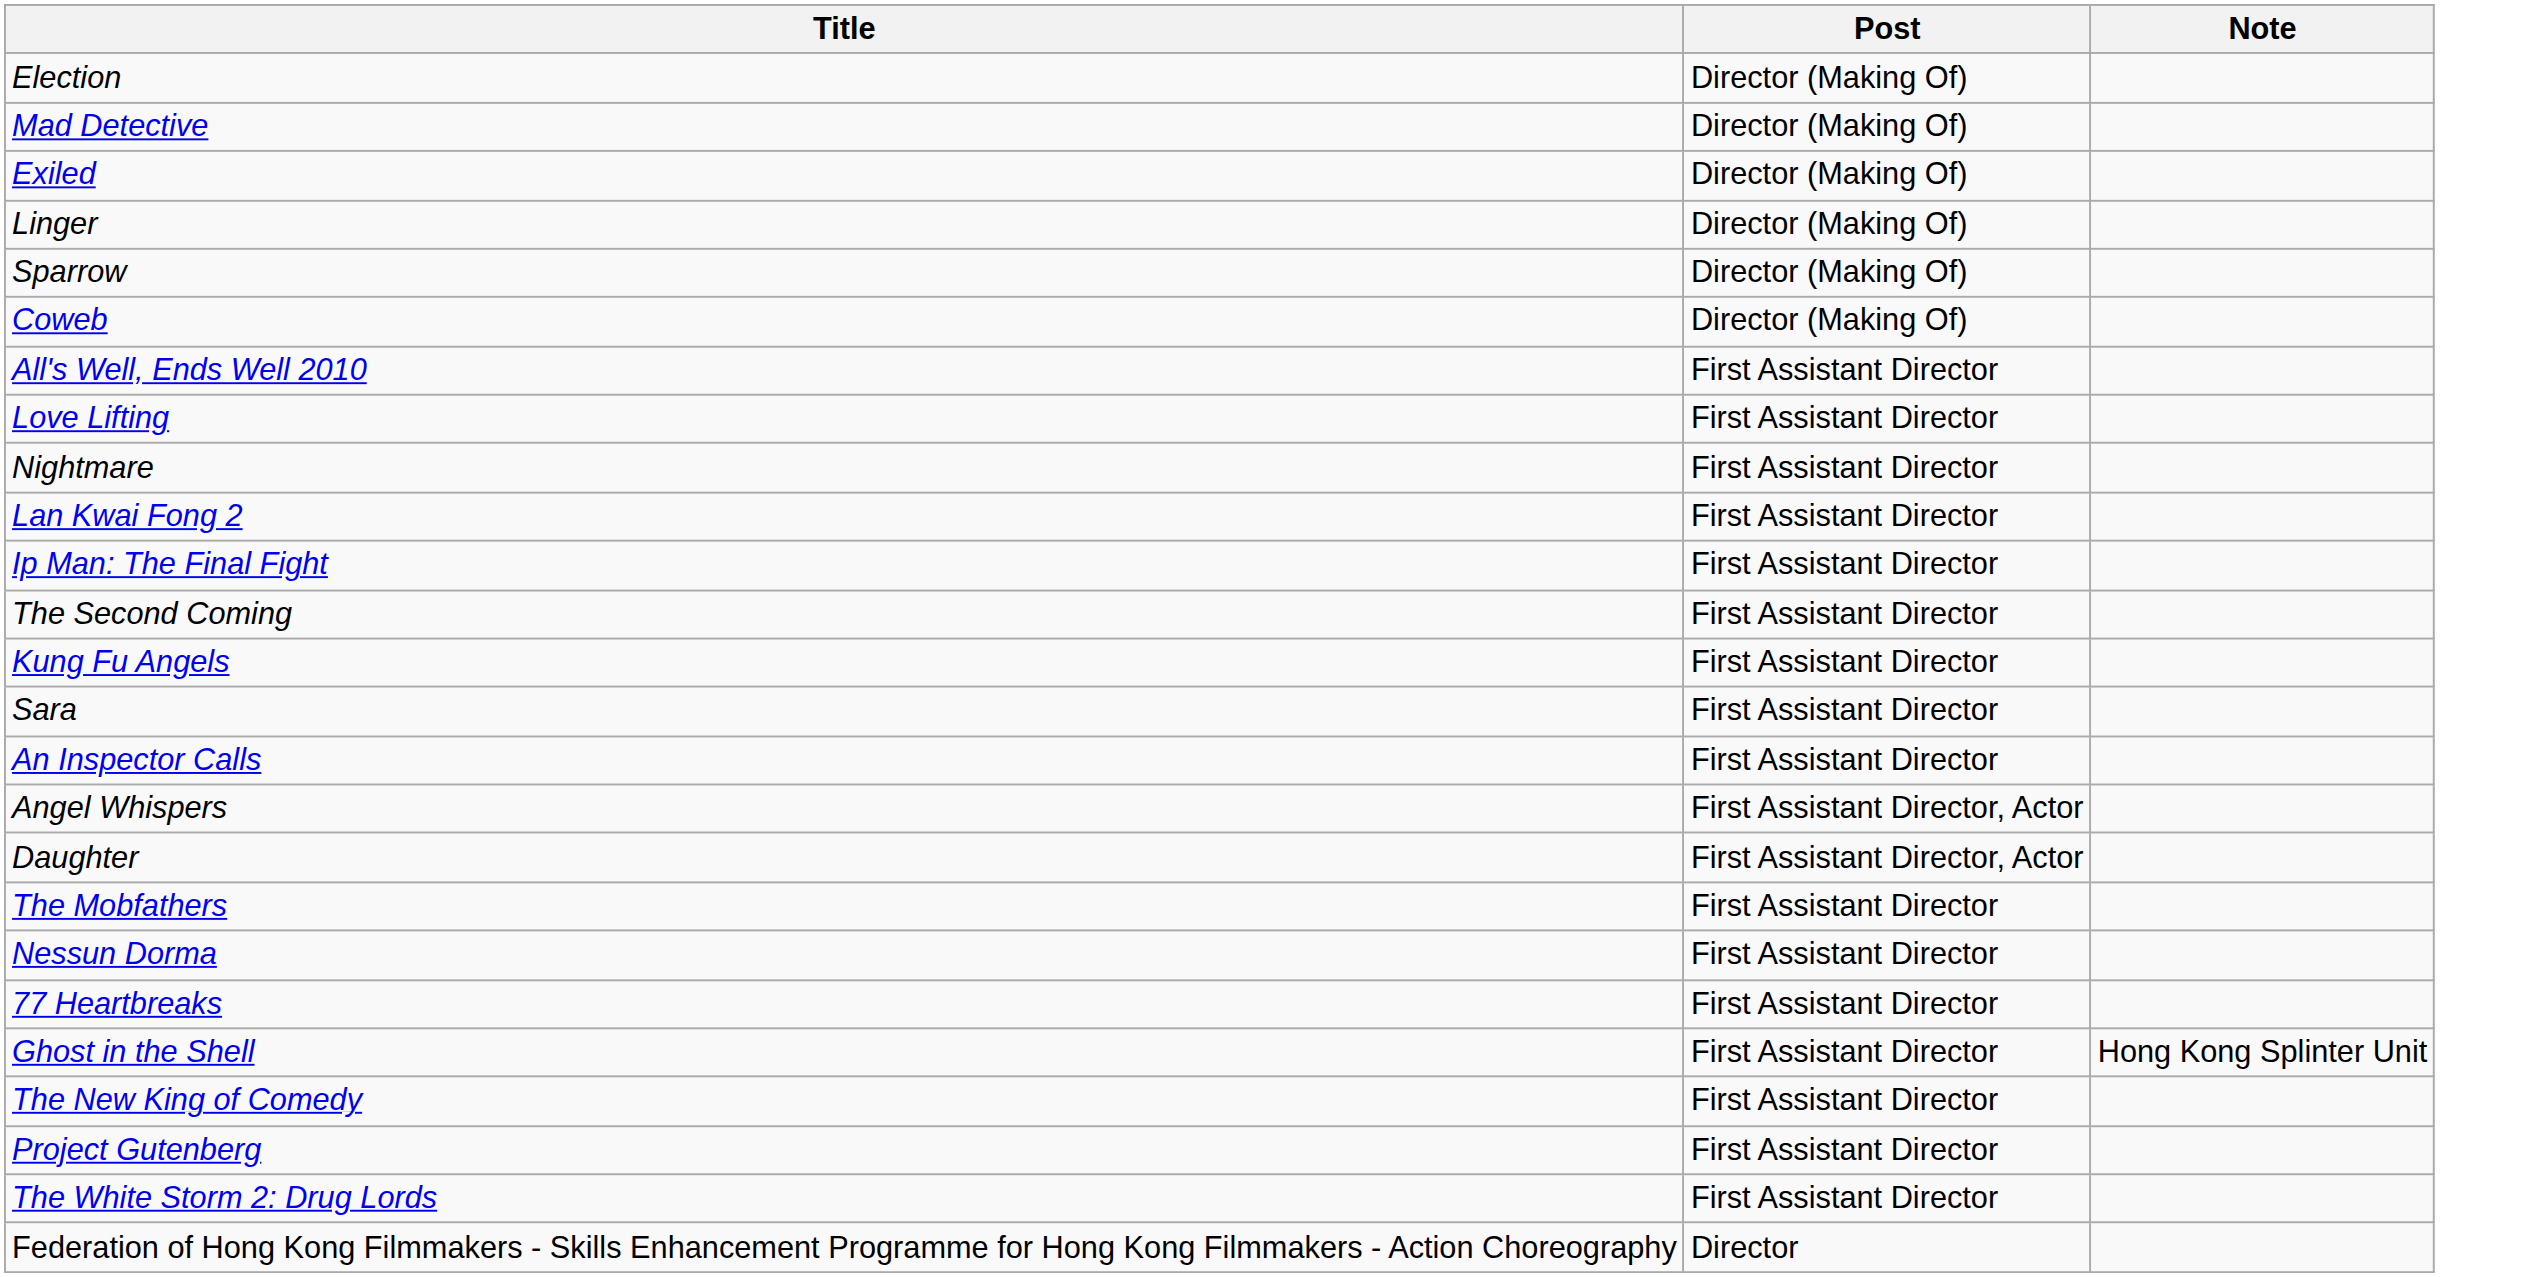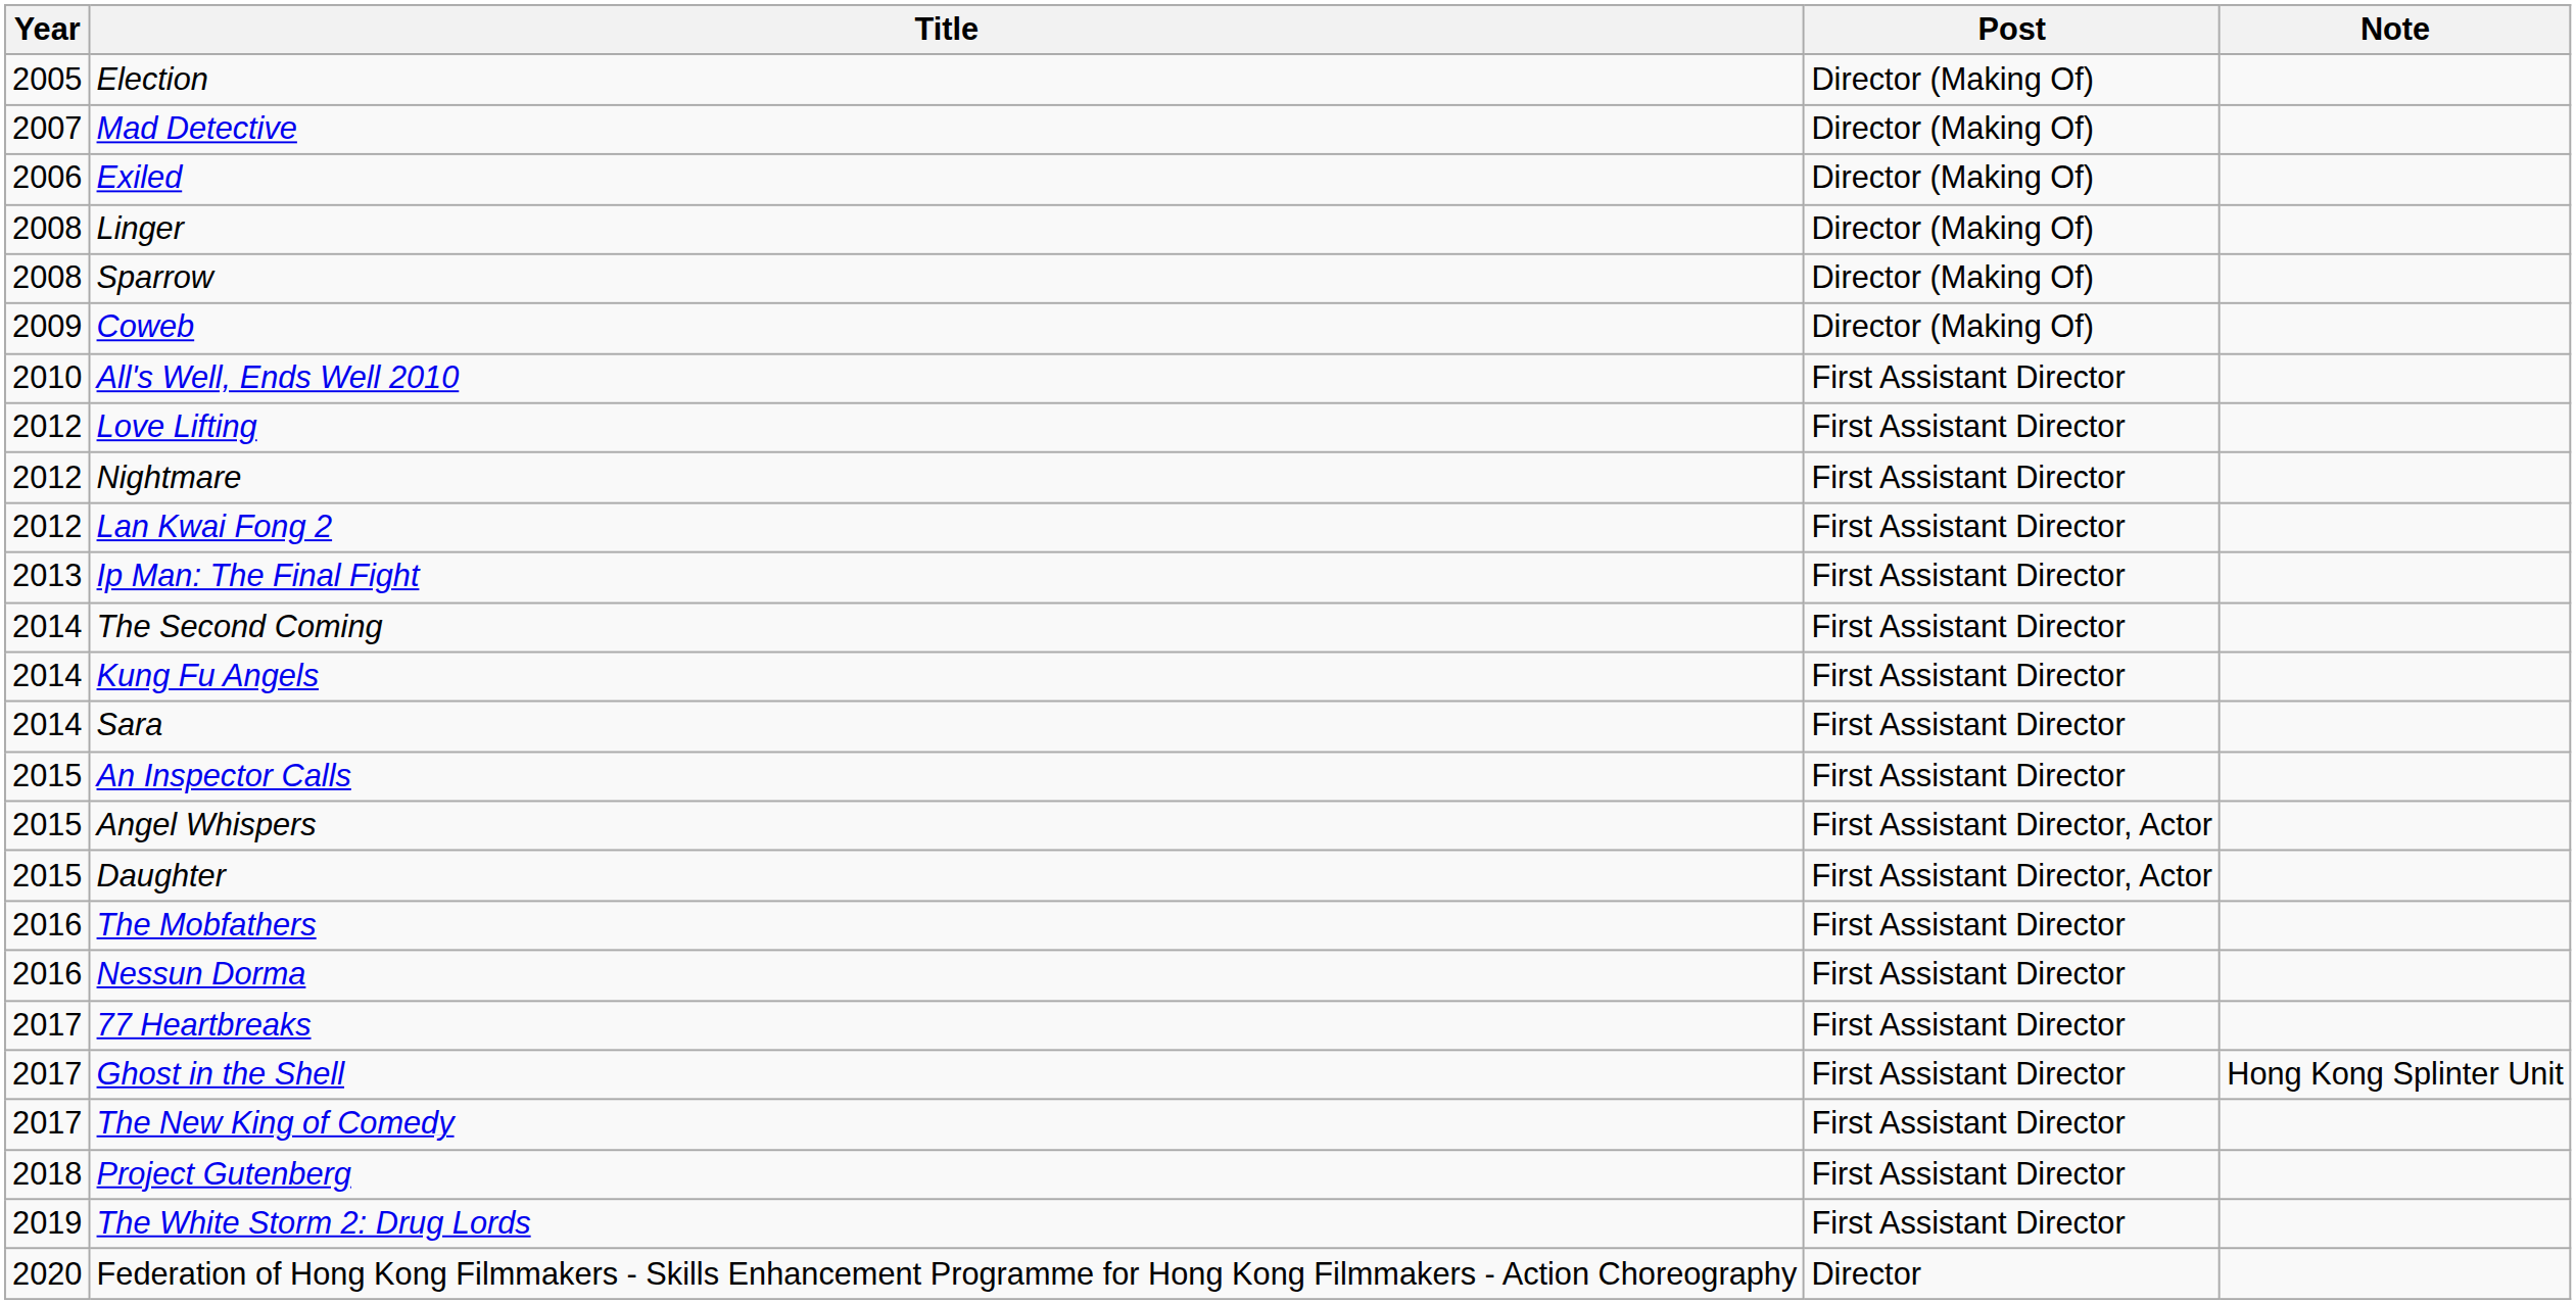+ column: Year | 2005 | 2007 | 2006 | 2008 | 2008 | 2009 | 2010 | 2012 | 2012 | 2012 | 2013 | 2014 | 2014 | 2014 | 2015 | 2015 | 2015 | 2016 | 2016 | 2017 | 2017 | 2017 | 2018 | 2019 | 2020
